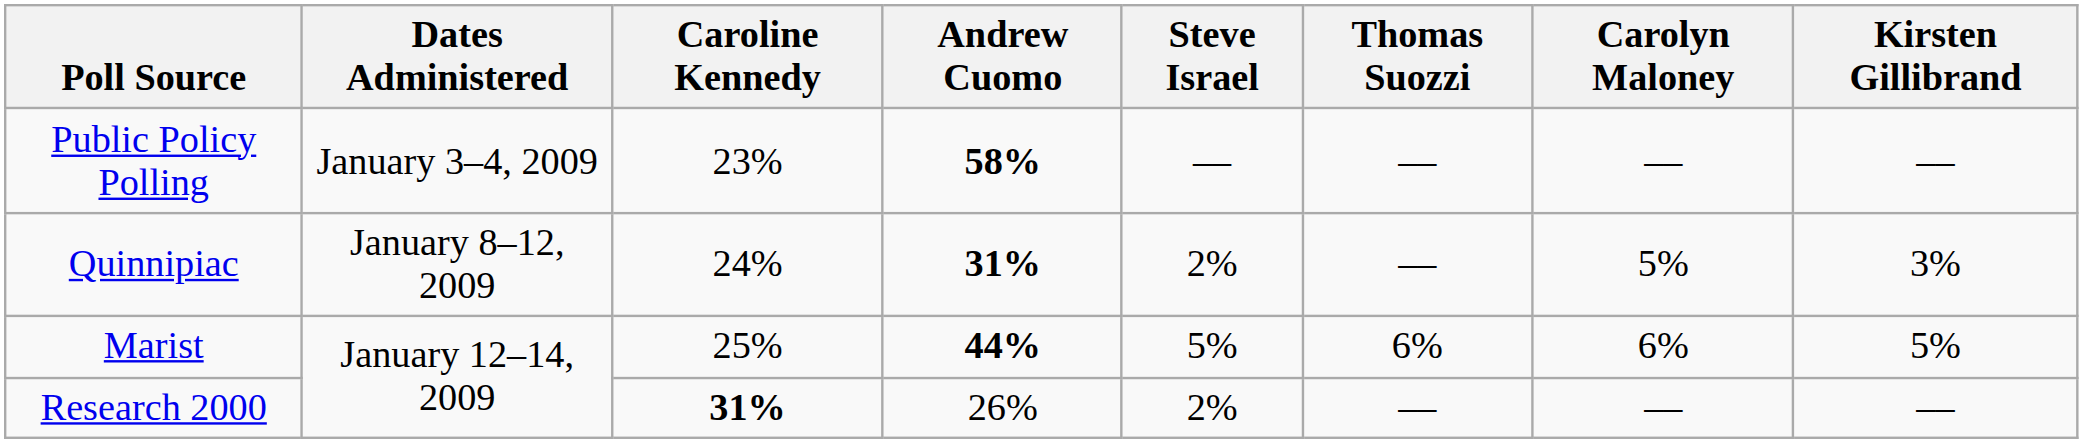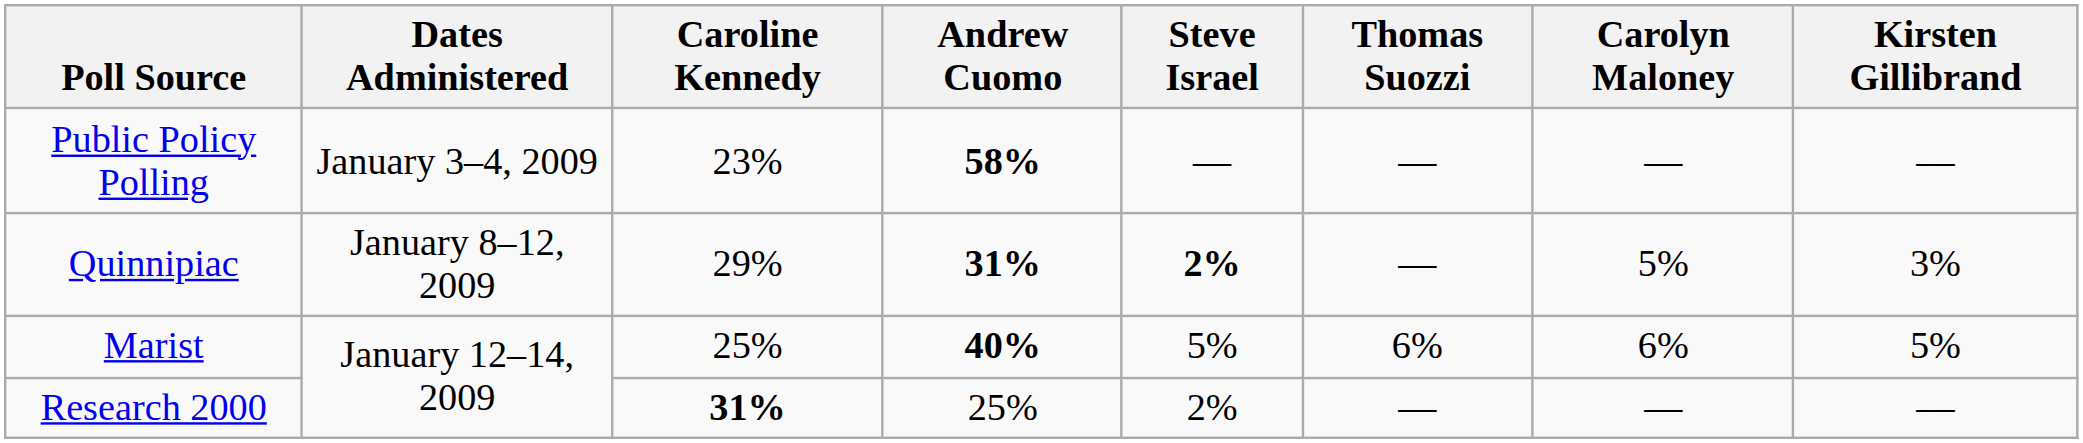Quinnipiac | Caroline Kennedy: 24% -> 29%
Quinnipiac | Steve Israel: normal -> bold
Marist | Andrew Cuomo: 44% -> 40%
Research 2000 | Andrew Cuomo: 26% -> 25%
